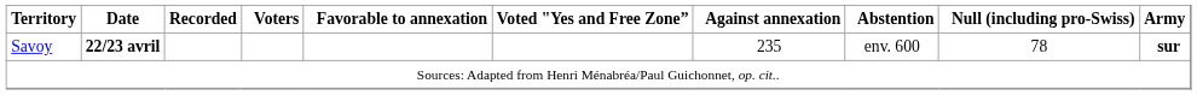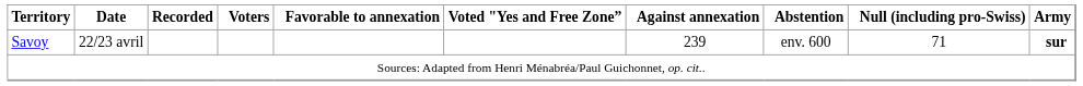Savoy | Date: bold -> normal
Savoy | Against annexation: 235 -> 239
Savoy | Null (including pro-Swiss): 78 -> 71
